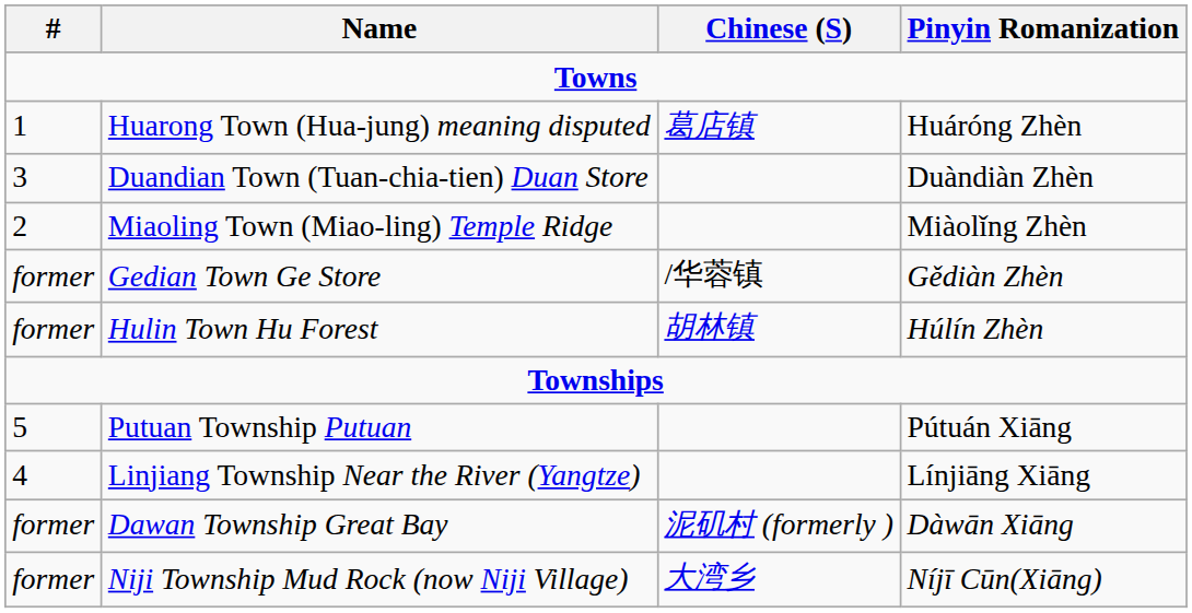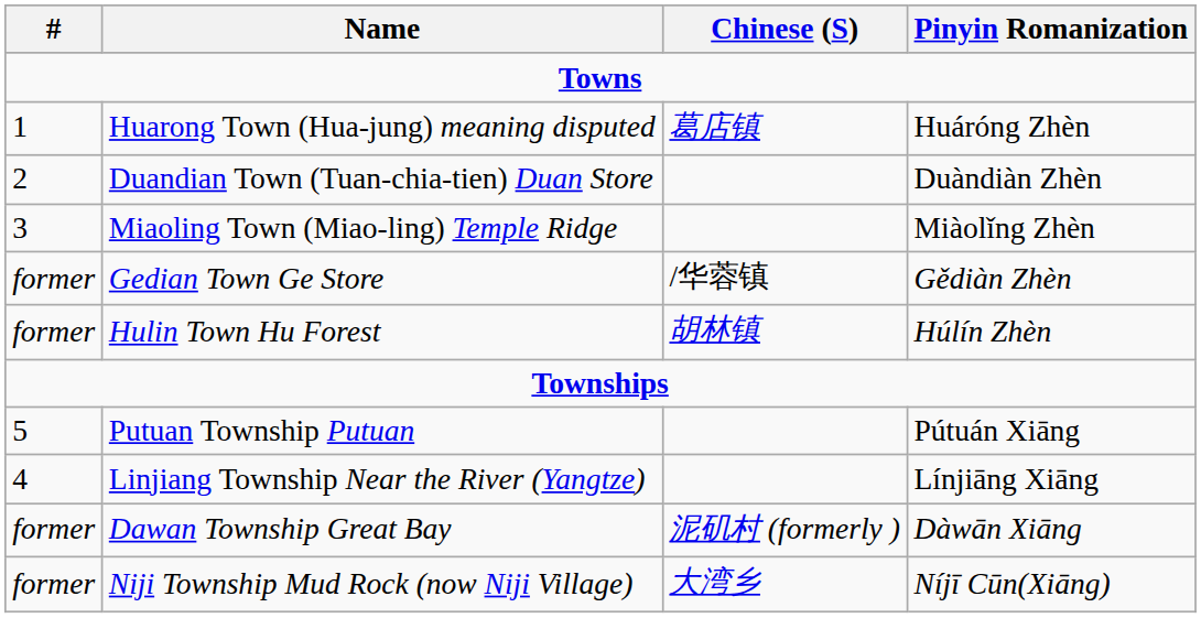Duandian Town (Tuan-chia-tien) Duan Store | #: 3 -> 2
Miaoling Town (Miao-ling) Temple Ridge | #: 2 -> 3
